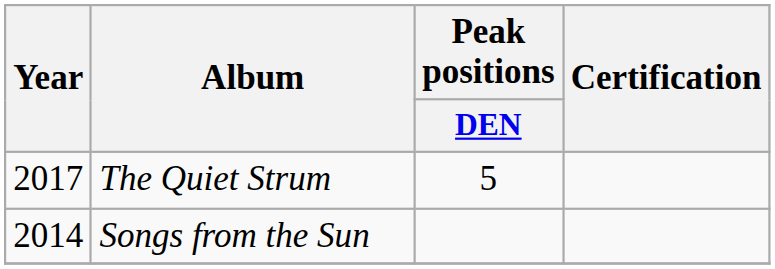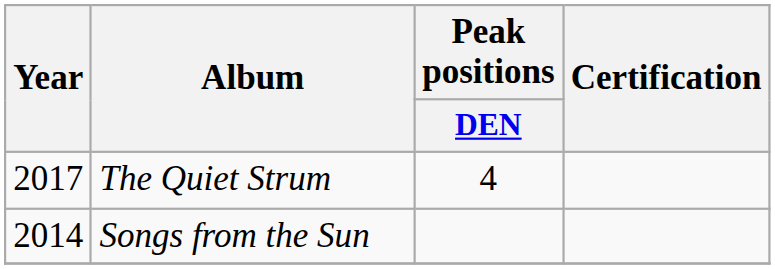The Quiet Strum | Peak positions / DEN: 5 -> 4
